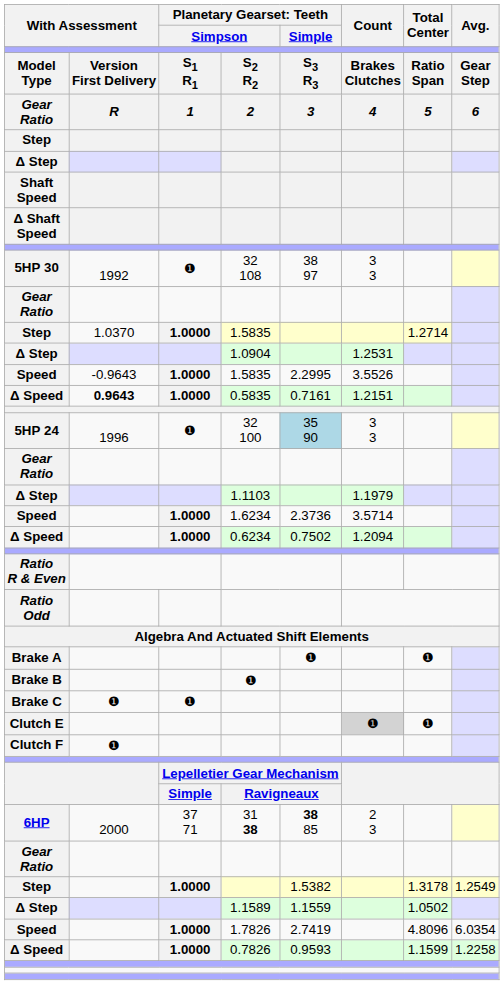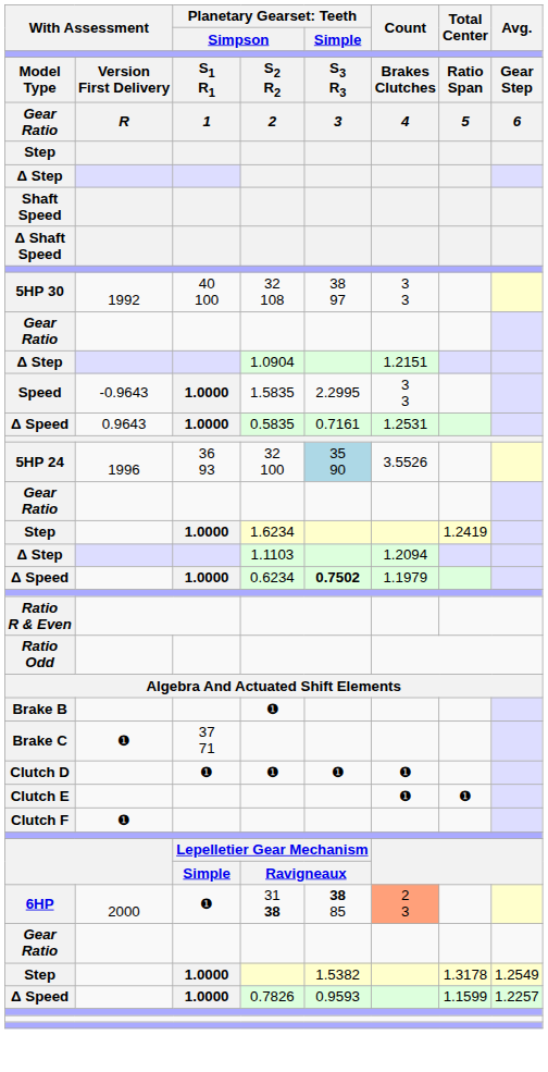5HP 30 | column 3: ❶ -> 40 100
- row: Step | 1.0370 | 1.0000 | 1.5835 | 1.2714
Δ Step / 1.0904 | Count: 1.2531 -> 1.2151
Speed / 1.5835 | Count: 3.5526 -> 3 3
Δ Speed / 0.5835 | column 2: bold -> normal
Δ Speed / 0.5835 | Count: 1.2151 -> 1.2531
5HP 24 | column 3: ❶ -> 36 93
5HP 24 | Count: 3 3 -> 3.5526
+ row: Step | 1.0000 | 1.6234 | 1.2419
Δ Step / 1.1103 | Count: 1.1979 -> 1.2094
- row: Speed | 1.0000 | 1.6234 | 2.3736 | 3.5714
Δ Speed / 0.6234 | column 5: normal -> bold
Δ Speed / 0.6234 | Count: 1.2094 -> 1.1979
- row: Brake A | ❶ | ❶
Brake C | column 3: ❶ -> 37 71
+ row: Clutch D | ❶ | ❶ | ❶ | ❶
Clutch E | Count: lightgrey background -> no background
6HP | column 3: 37 71 -> ❶
6HP | Count: no background -> lightsalmon background
- row: Δ Step | 1.1589 | 1.1559 | 1.0502
- row: Speed | 1.0000 | 1.7826 | 2.7419 | 4.8096 | 6.0354
Δ Speed / 0.7826 | Avg.: 1.2258 -> 1.2257
